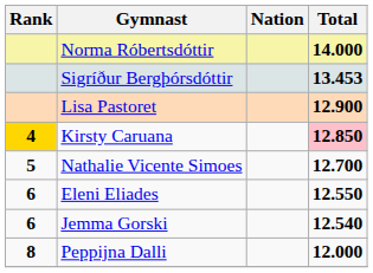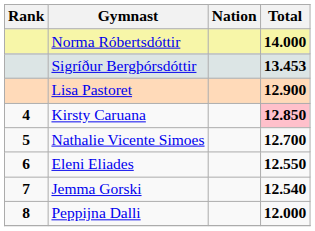Kirsty Caruana | Rank: gold background -> no background
Jemma Gorski | Rank: 6 -> 7
